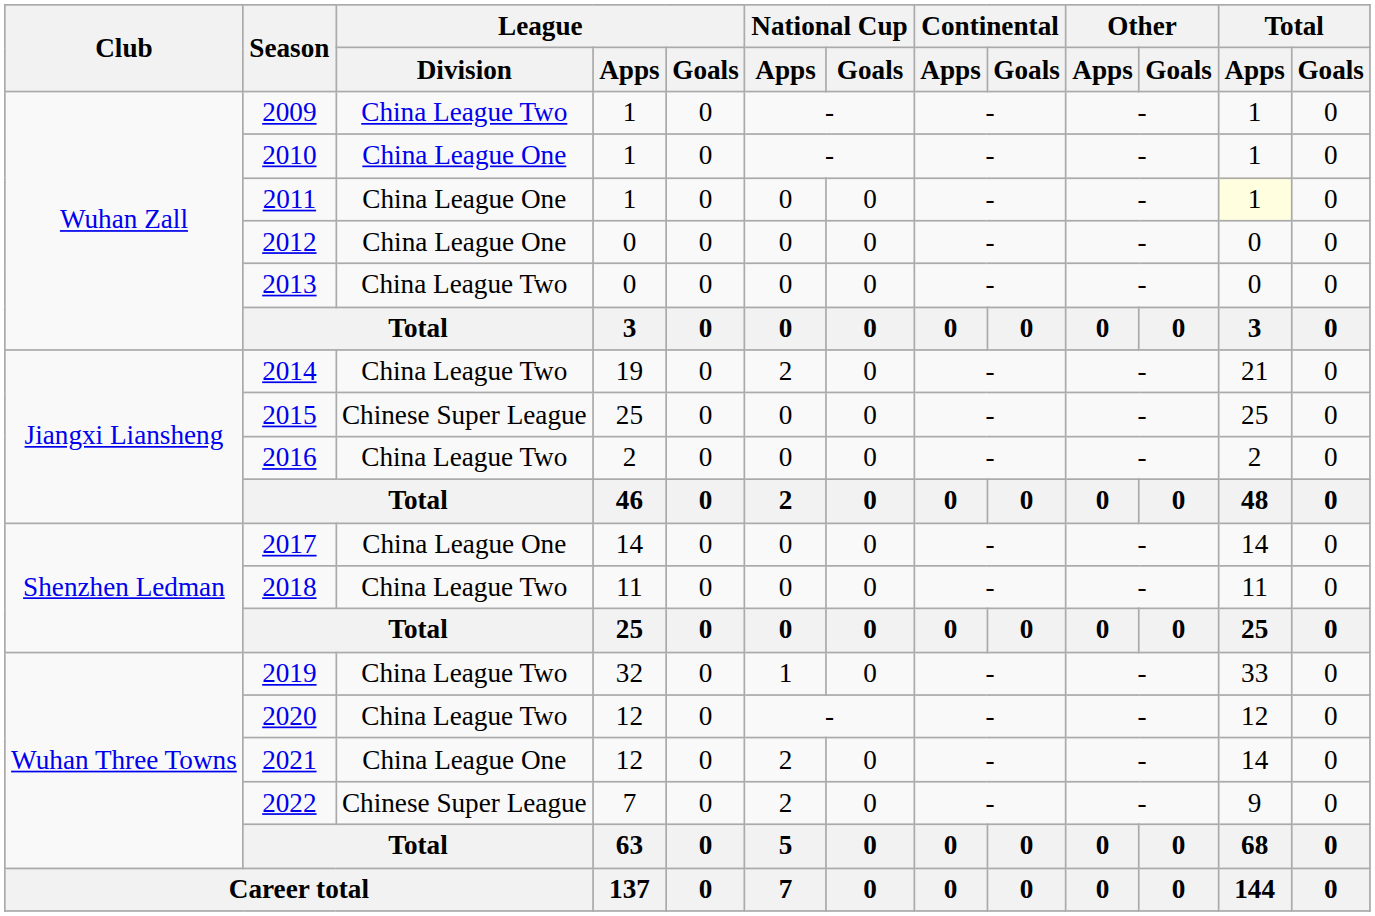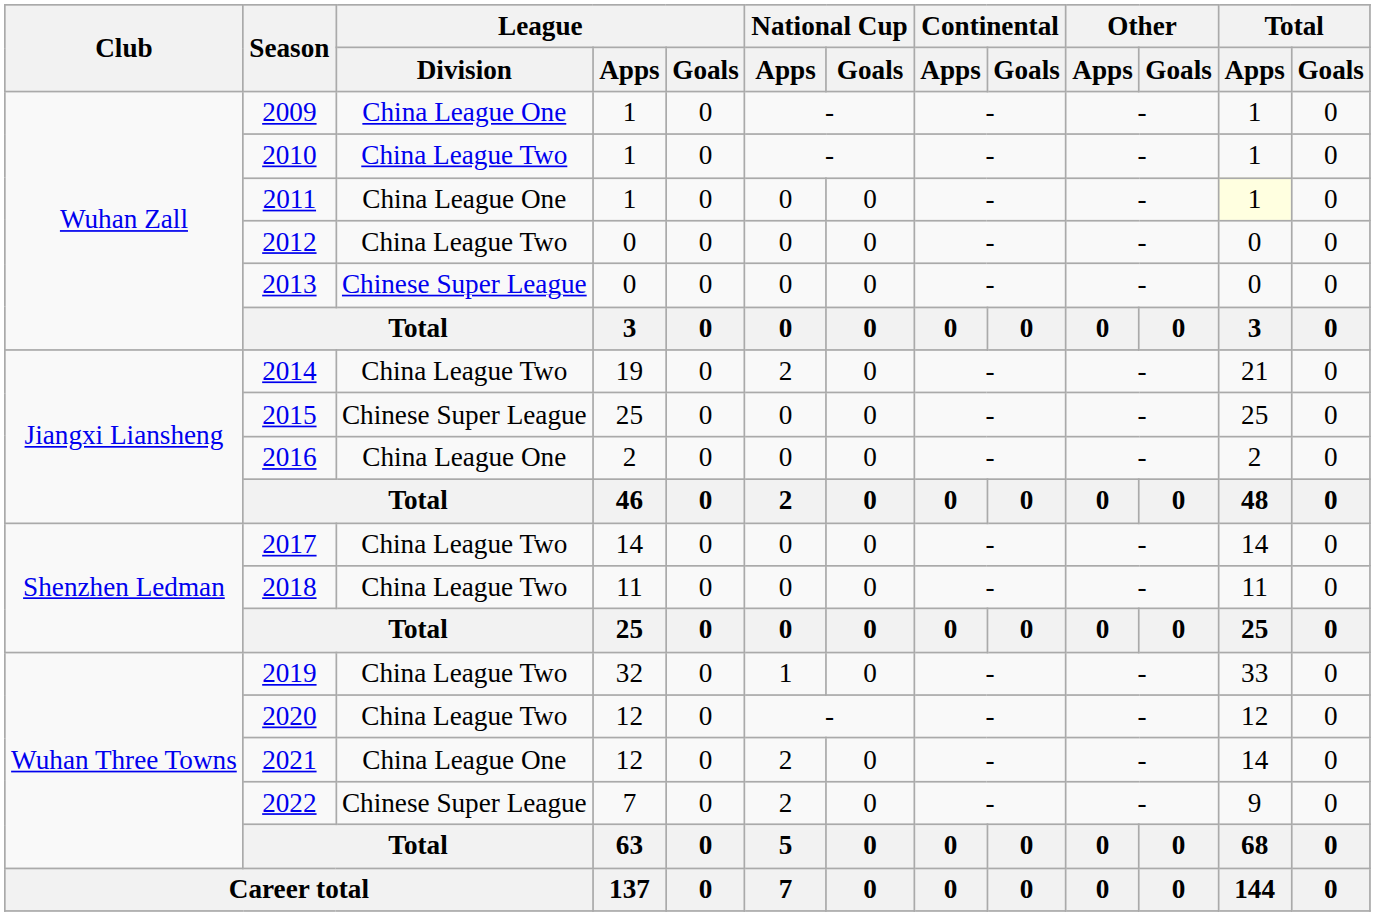2009 | League / Division: China League Two -> China League One
2010 | League / Division: China League One -> China League Two
2012 | League / Division: China League One -> China League Two
2013 | League / Division: China League Two -> Chinese Super League
2016 | League / Division: China League Two -> China League One
2017 | League / Division: China League One -> China League Two
